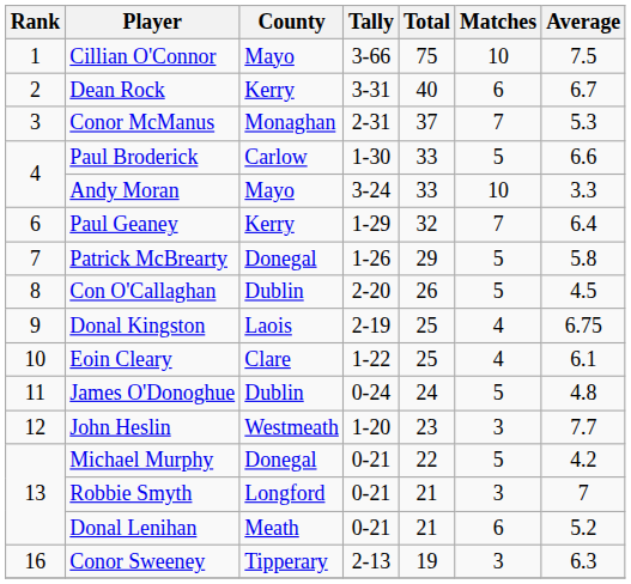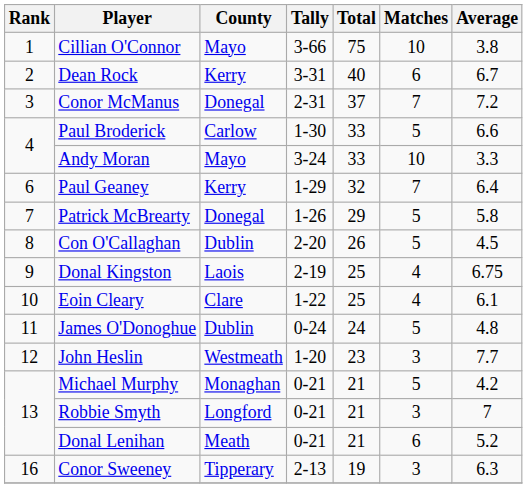Cillian O'Connor | Average: 7.5 -> 3.8
Conor McManus | County: Monaghan -> Donegal
Conor McManus | Average: 5.3 -> 7.2
Michael Murphy | County: Donegal -> Monaghan
Michael Murphy | Total: 22 -> 21
